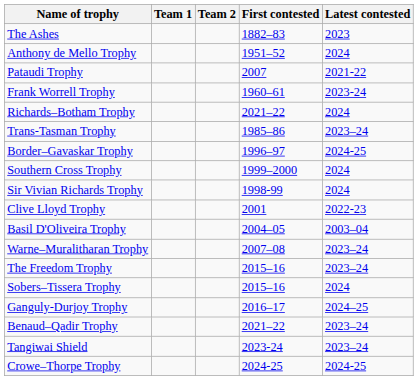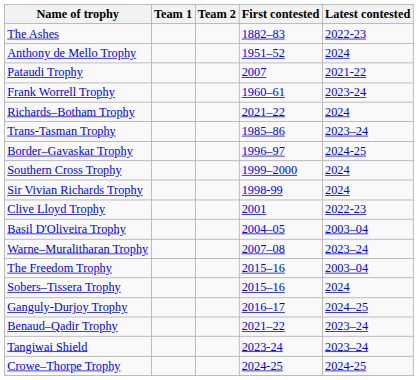The Ashes | Latest contested: 2023 -> 2022-23
The Freedom Trophy | Latest contested: 2023–24 -> 2003–04
